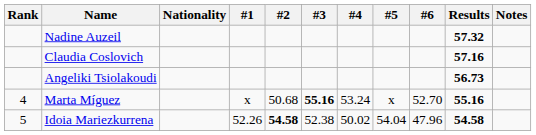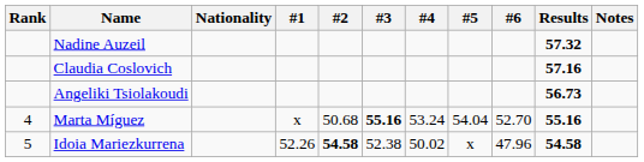Marta Míguez | #5: x -> 54.04
Idoia Mariezkurrena | #5: 54.04 -> x
